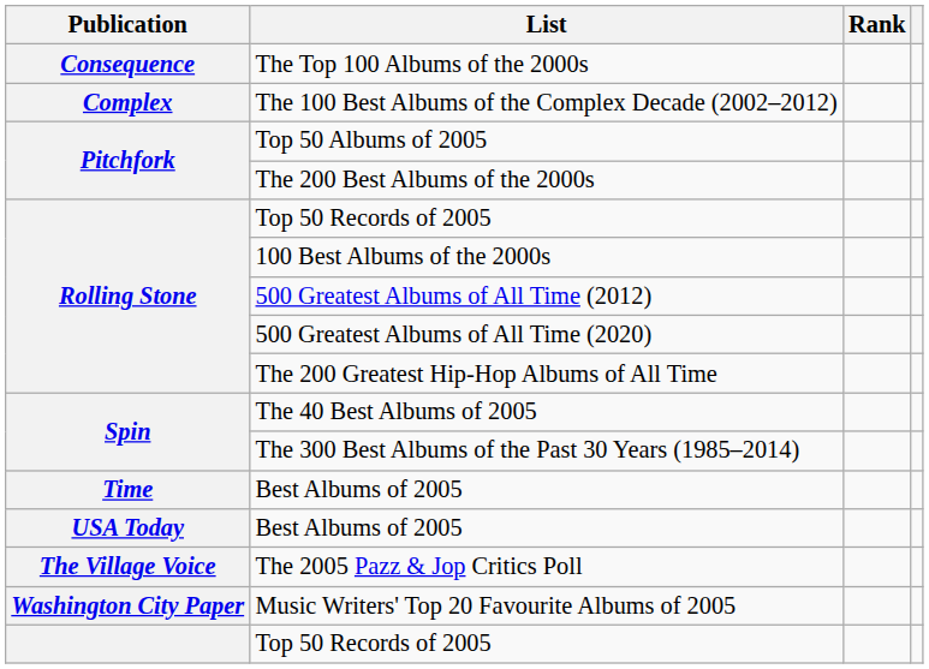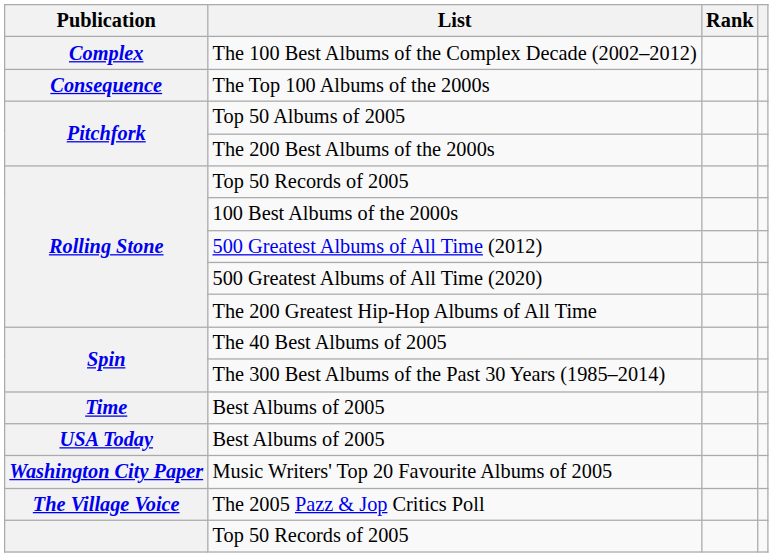rows swapped: The 100 Best Albums of the Complex Decade (2002–2012) <-> The Top 100 Albums of the 2000s
rows swapped: The 2005 Pazz & Jop Critics Poll <-> Music Writers' Top 20 Favourite Albums of 2005
